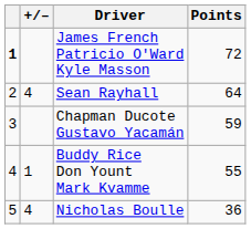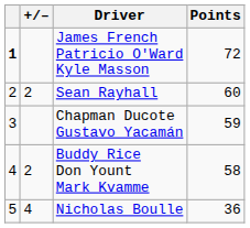Sean Rayhall | +/–: 4 -> 2
Sean Rayhall | Points: 64 -> 60
Buddy Rice Don Yount Mark Kvamme | +/–: 1 -> 2
Buddy Rice Don Yount Mark Kvamme | Points: 55 -> 58
